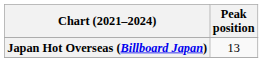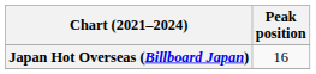Japan Hot Overseas (Billboard Japan) | Peak position: 13 -> 16
